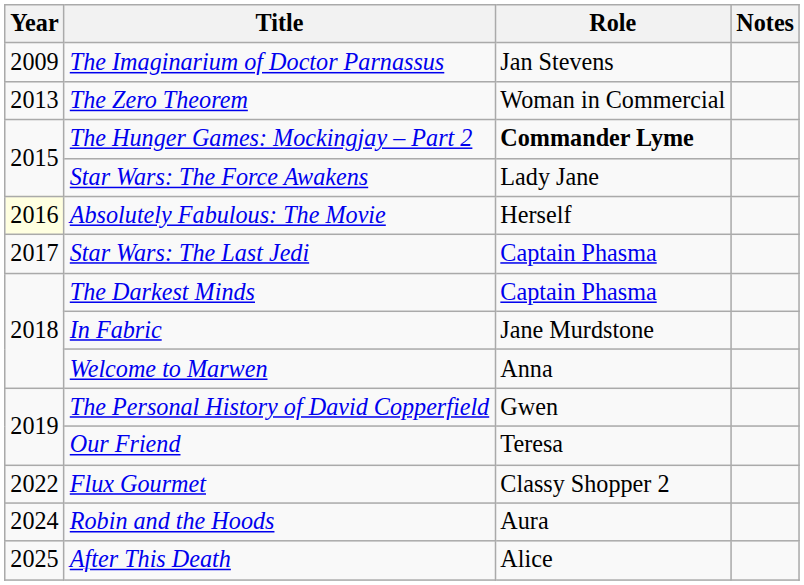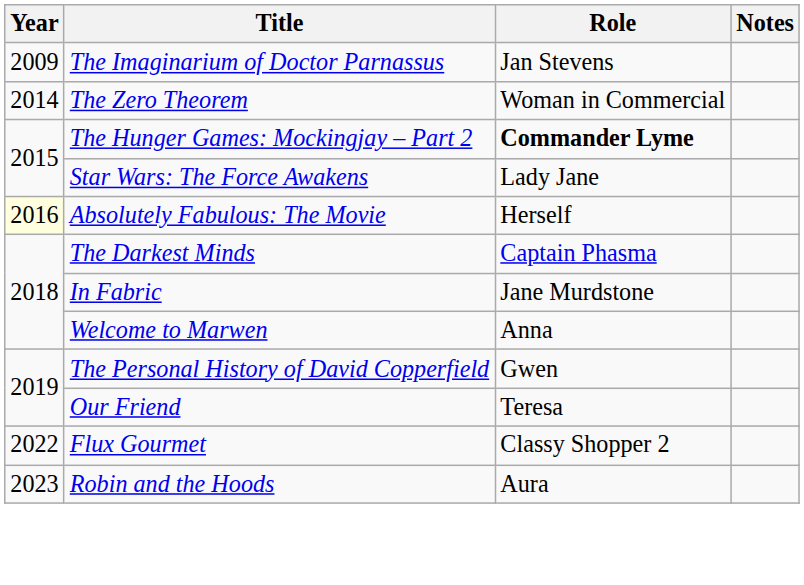The Zero Theorem | Year: 2013 -> 2014
- row: 2017 | Star Wars: The Last Jedi | Captain Phasma
Robin and the Hoods | Year: 2024 -> 2023
- row: 2025 | After This Death | Alice
